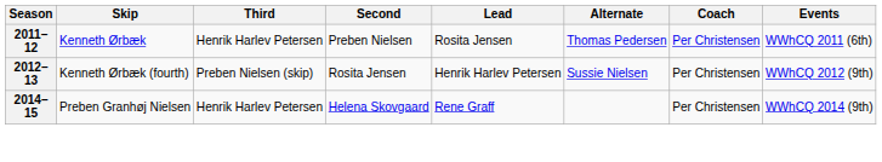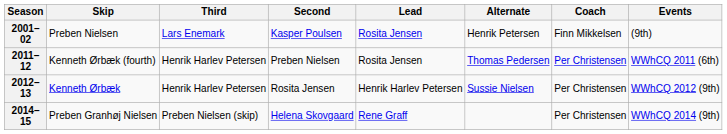+ row: 2001–02 | Preben Nielsen | Lars Enemark | Kasper Poulsen | Rosita Jensen | Henrik Petersen | Finn Mikkelsen | (9th)
2011–12 | Skip: Kenneth Ørbæk -> Kenneth Ørbæk (fourth)
2012–13 | Skip: Kenneth Ørbæk (fourth) -> Kenneth Ørbæk
2012–13 | Third: Preben Nielsen (skip) -> Henrik Harlev Petersen
2014–15 | Third: Henrik Harlev Petersen -> Preben Nielsen (skip)
